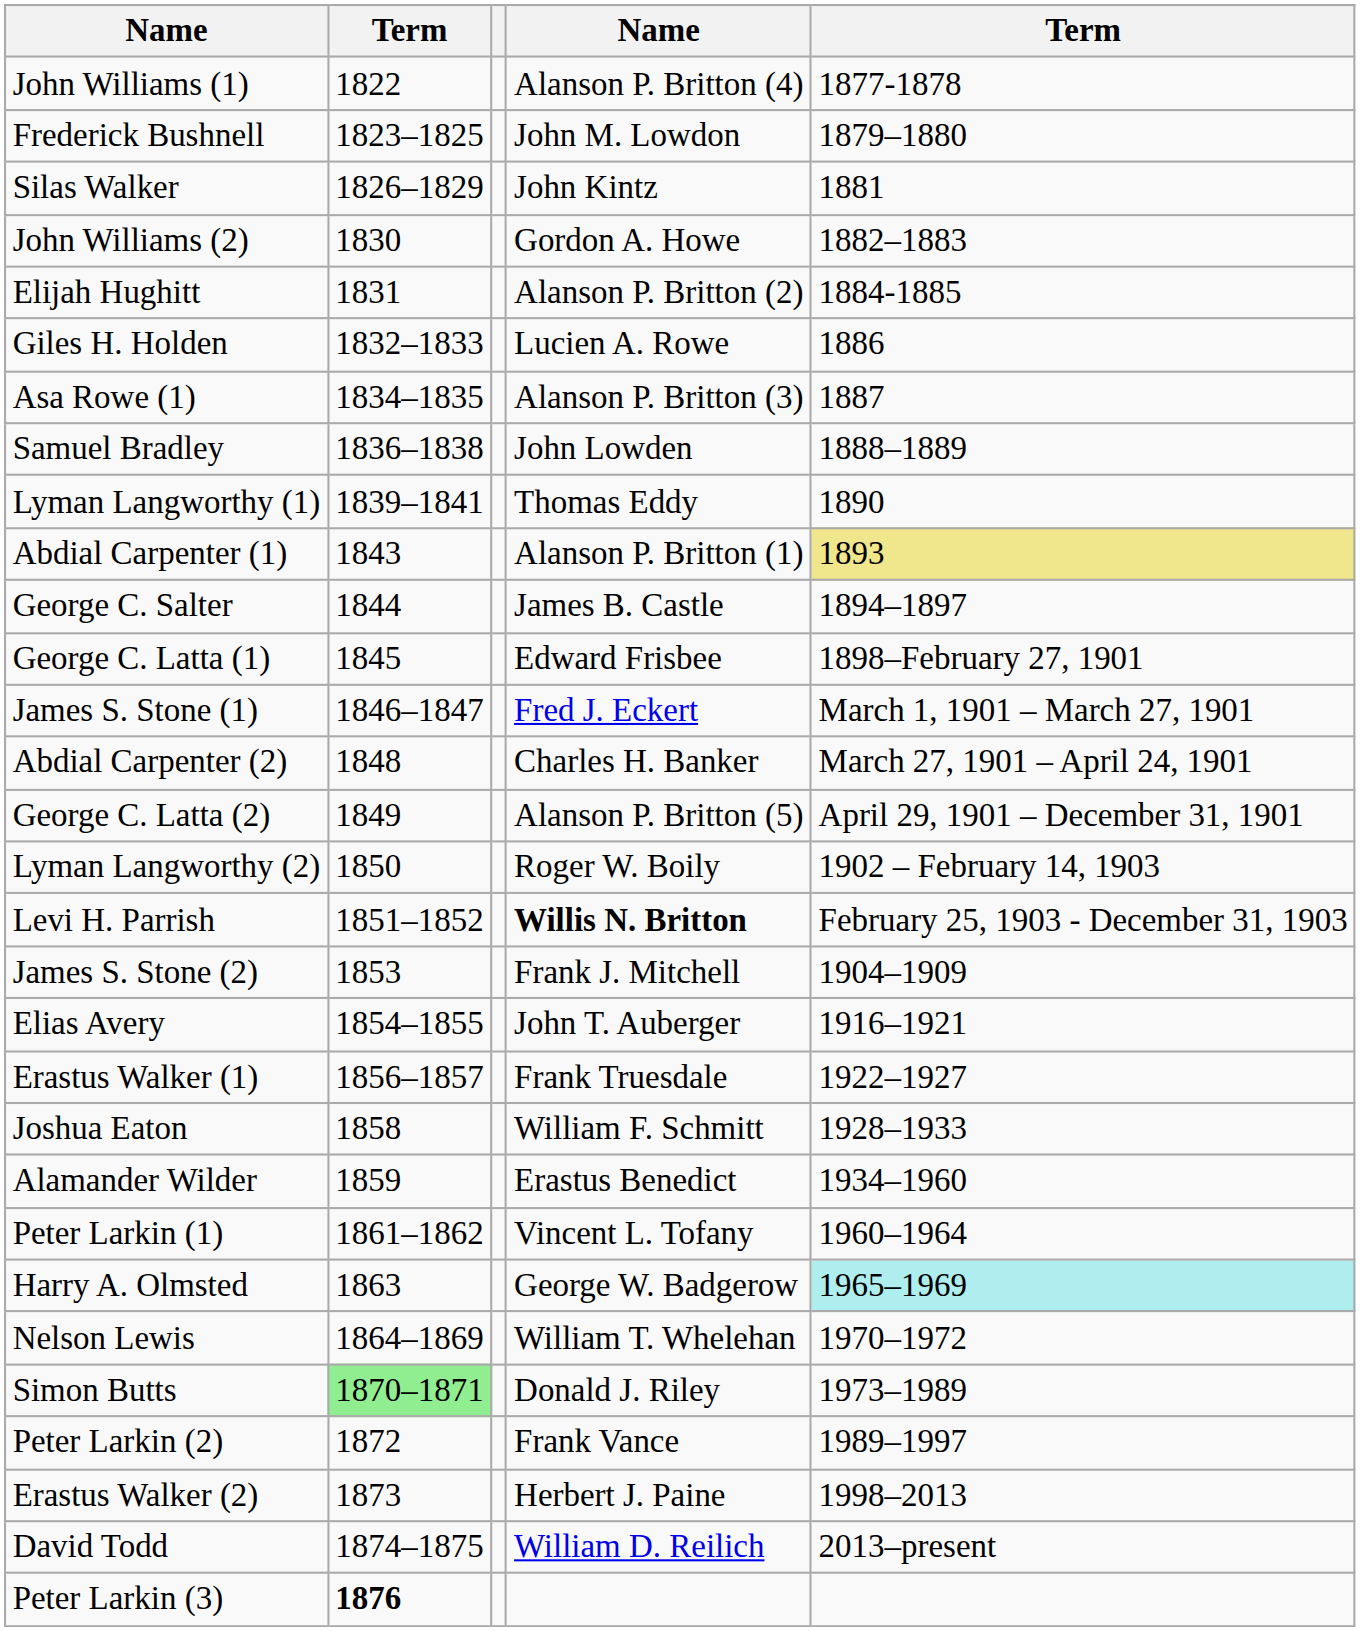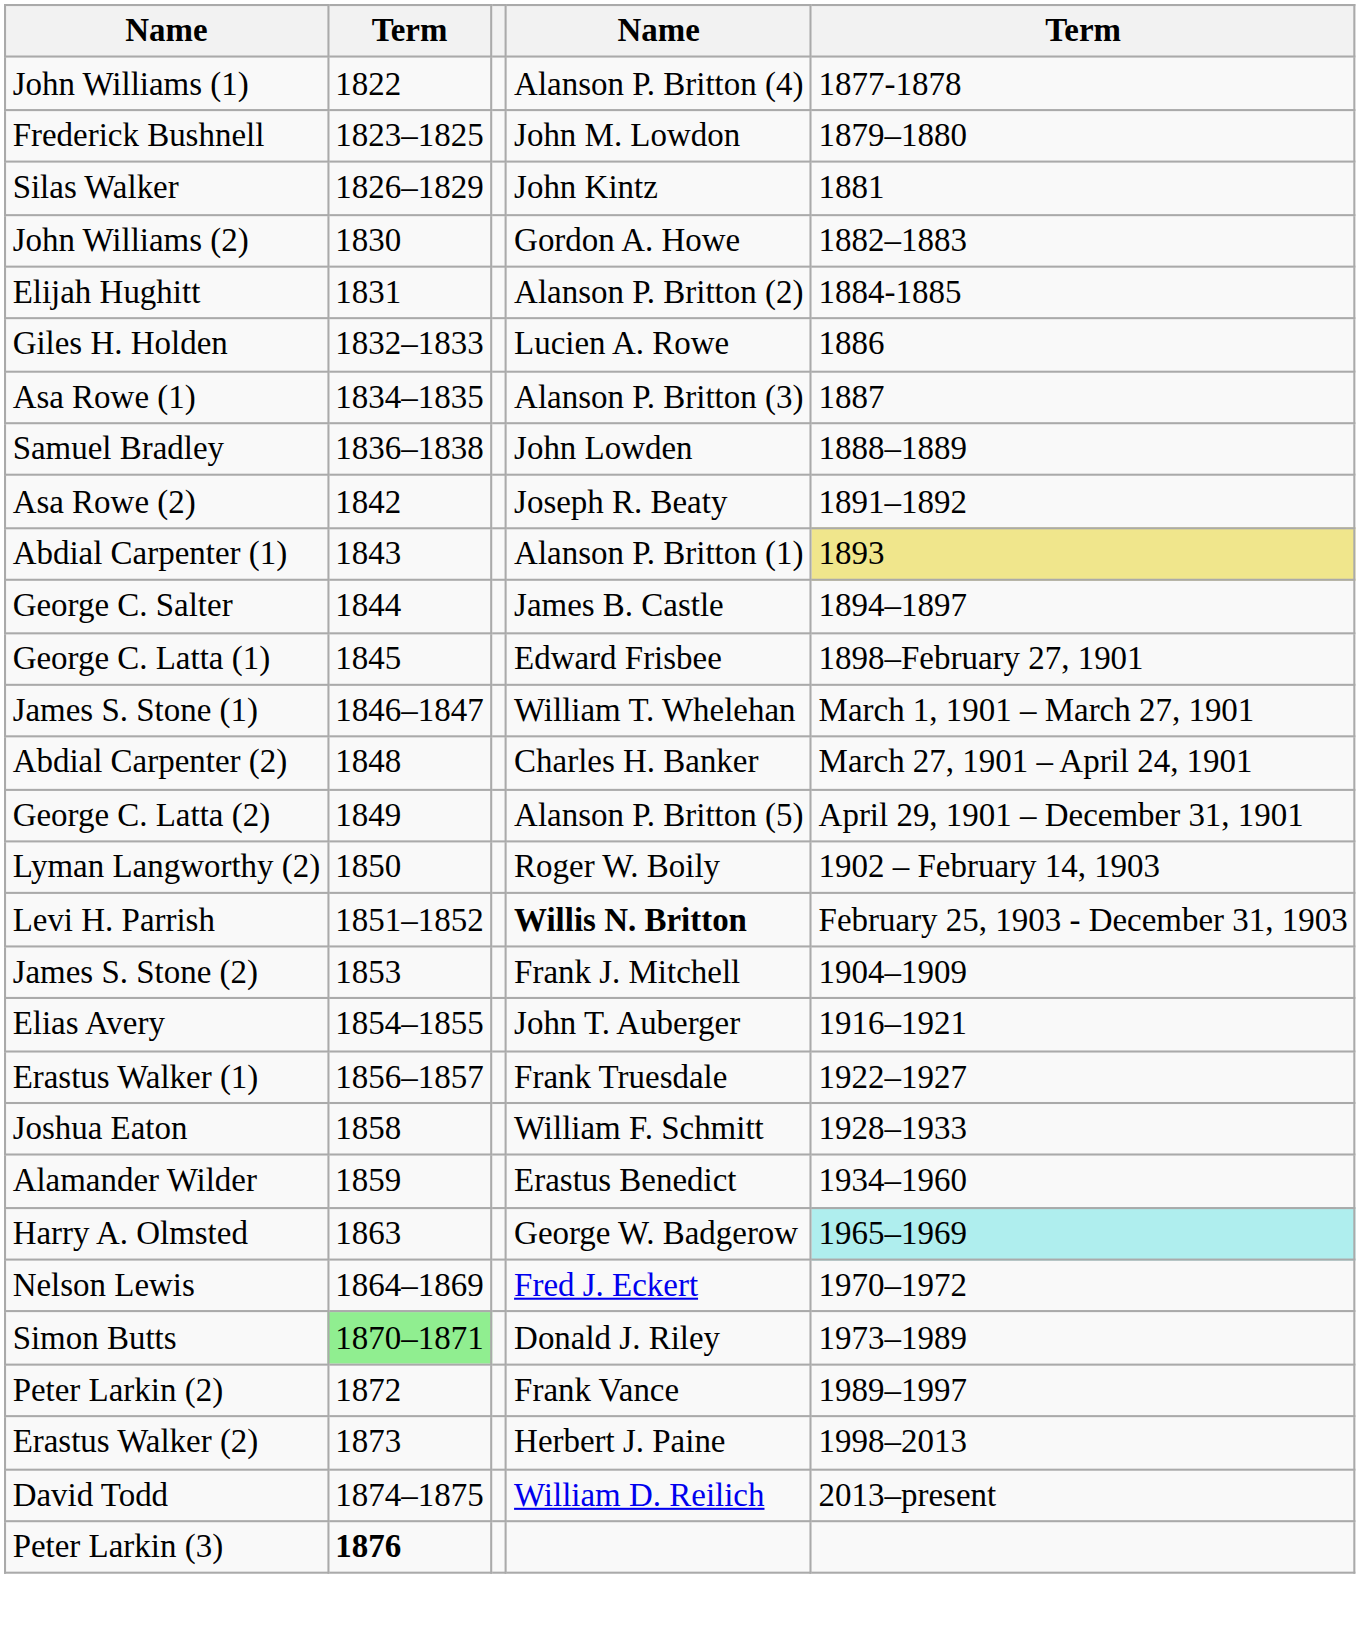- row: Lyman Langworthy (1) | 1839–1841 | Thomas Eddy | 1890
+ row: Asa Rowe (2) | 1842 | Joseph R. Beaty | 1891–1892
James S. Stone (1) | column 4: Fred J. Eckert -> William T. Whelehan
- row: Peter Larkin (1) | 1861–1862 | Vincent L. Tofany | 1960–1964
Nelson Lewis | column 4: William T. Whelehan -> Fred J. Eckert
